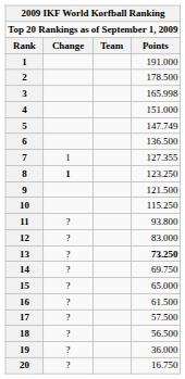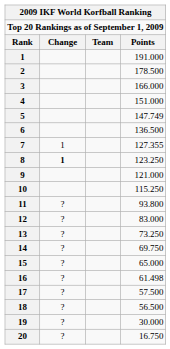3 | Points: 165.998 -> 166.000
9 | Points: 121.500 -> 121.000
13 | Points: bold -> normal
16 | Points: 61.500 -> 61.498
19 | Points: 36.000 -> 30.000
